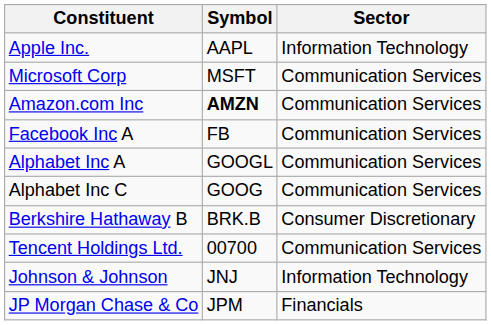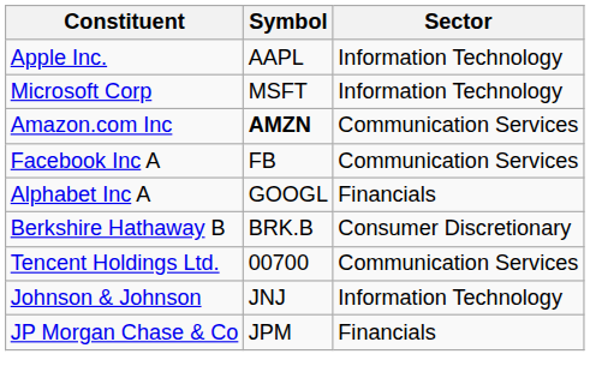Microsoft Corp | Sector: Communication Services -> Information Technology
Alphabet Inc A | Sector: Communication Services -> Financials
- row: Alphabet Inc C | GOOG | Communication Services
